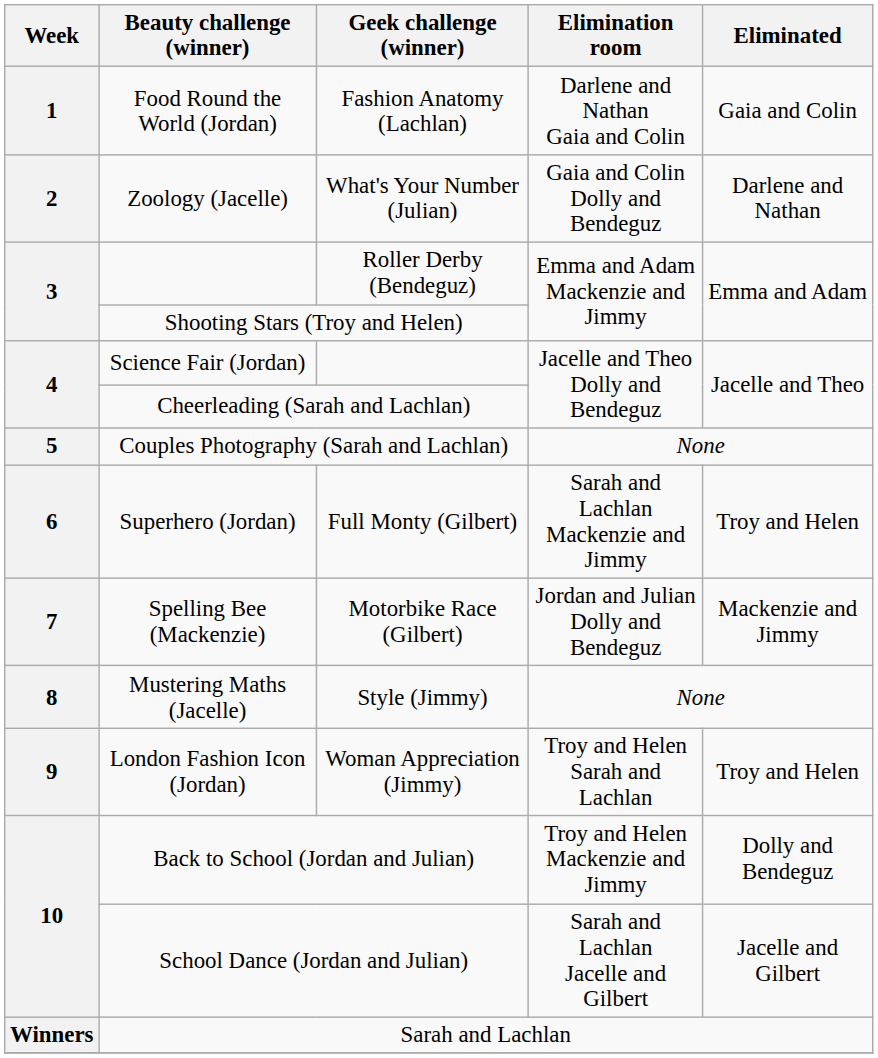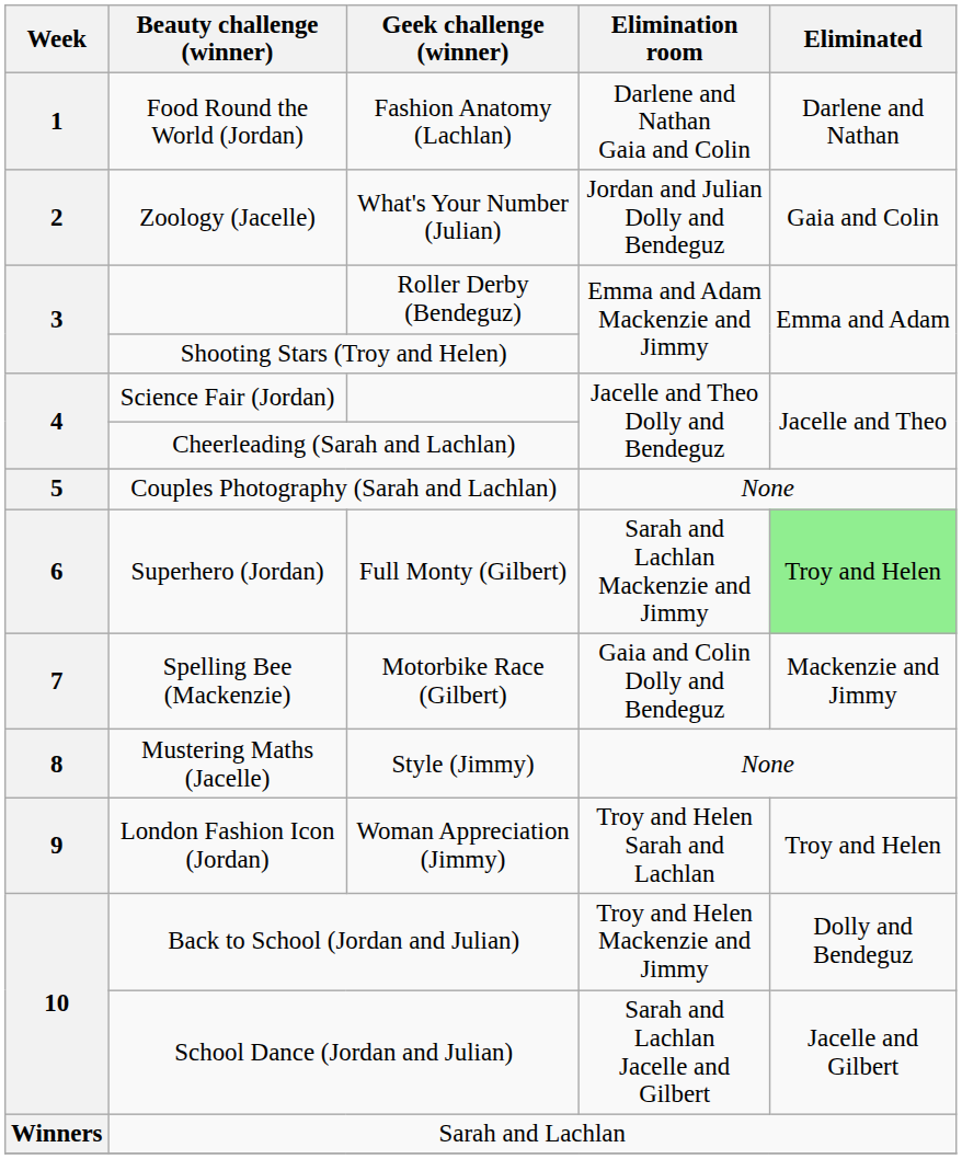Food Round the World (Jordan) | Eliminated: Gaia and Colin -> Darlene and Nathan
Zoology (Jacelle) | Elimination room: Gaia and Colin Dolly and Bendeguz -> Jordan and Julian Dolly and Bendeguz
Zoology (Jacelle) | Eliminated: Darlene and Nathan -> Gaia and Colin
Superhero (Jordan) | Eliminated: no background -> lightgreen background
Spelling Bee (Mackenzie) | Elimination room: Jordan and Julian Dolly and Bendeguz -> Gaia and Colin Dolly and Bendeguz
